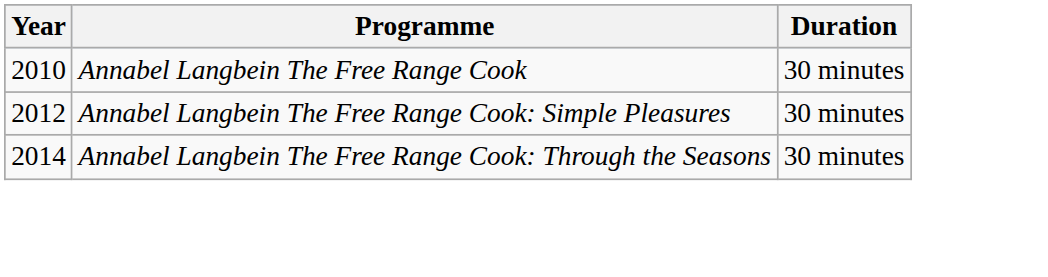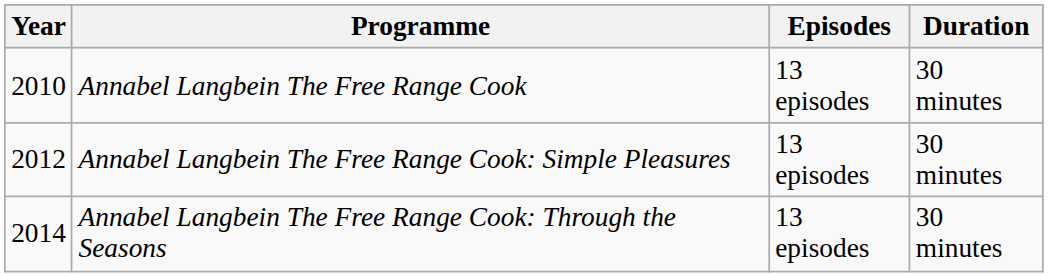+ column: Episodes | 13 episodes | 13 episodes | 13 episodes
